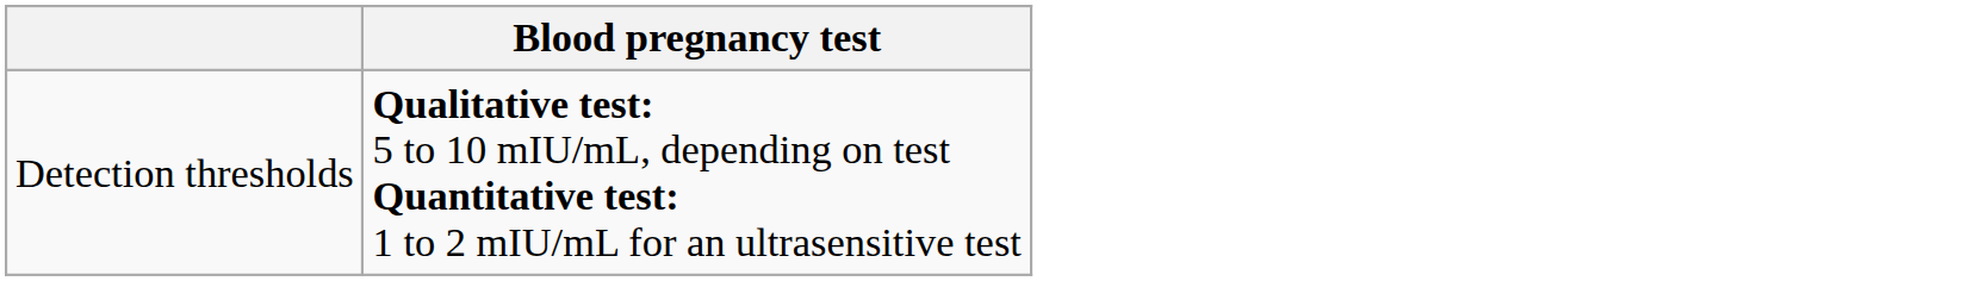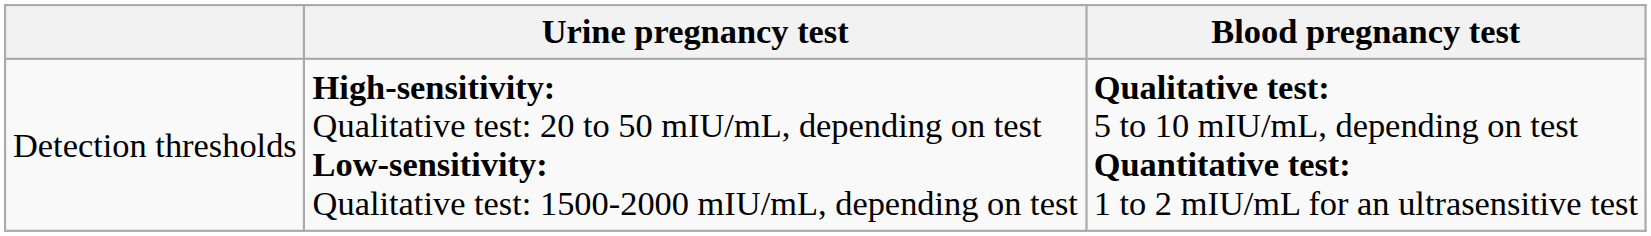+ column: Urine pregnancy test | High-sensitivity: Qualitative test: 20 to 50 mIU/mL, depending on test Low-sensitivity: Qualitative test: 1500-2000 mIU/mL, depending on test
